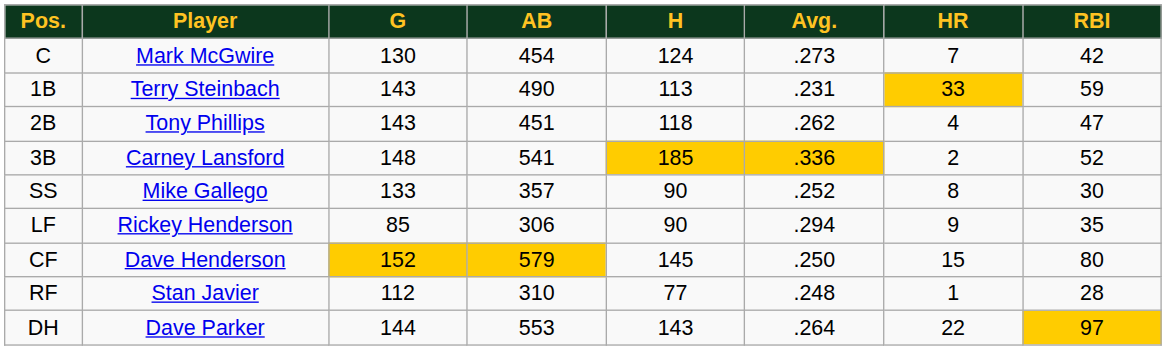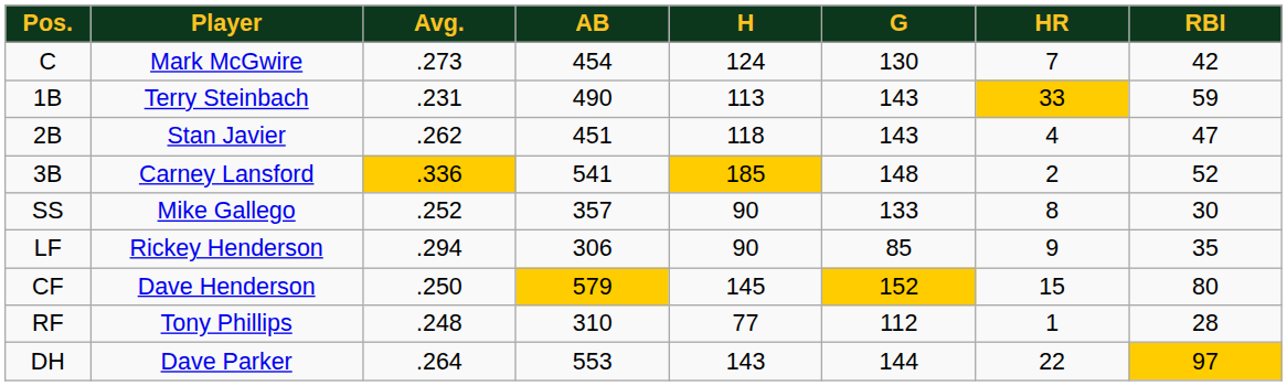columns swapped: G <-> Avg.
2B | Player: Tony Phillips -> Stan Javier
RF | Player: Stan Javier -> Tony Phillips
